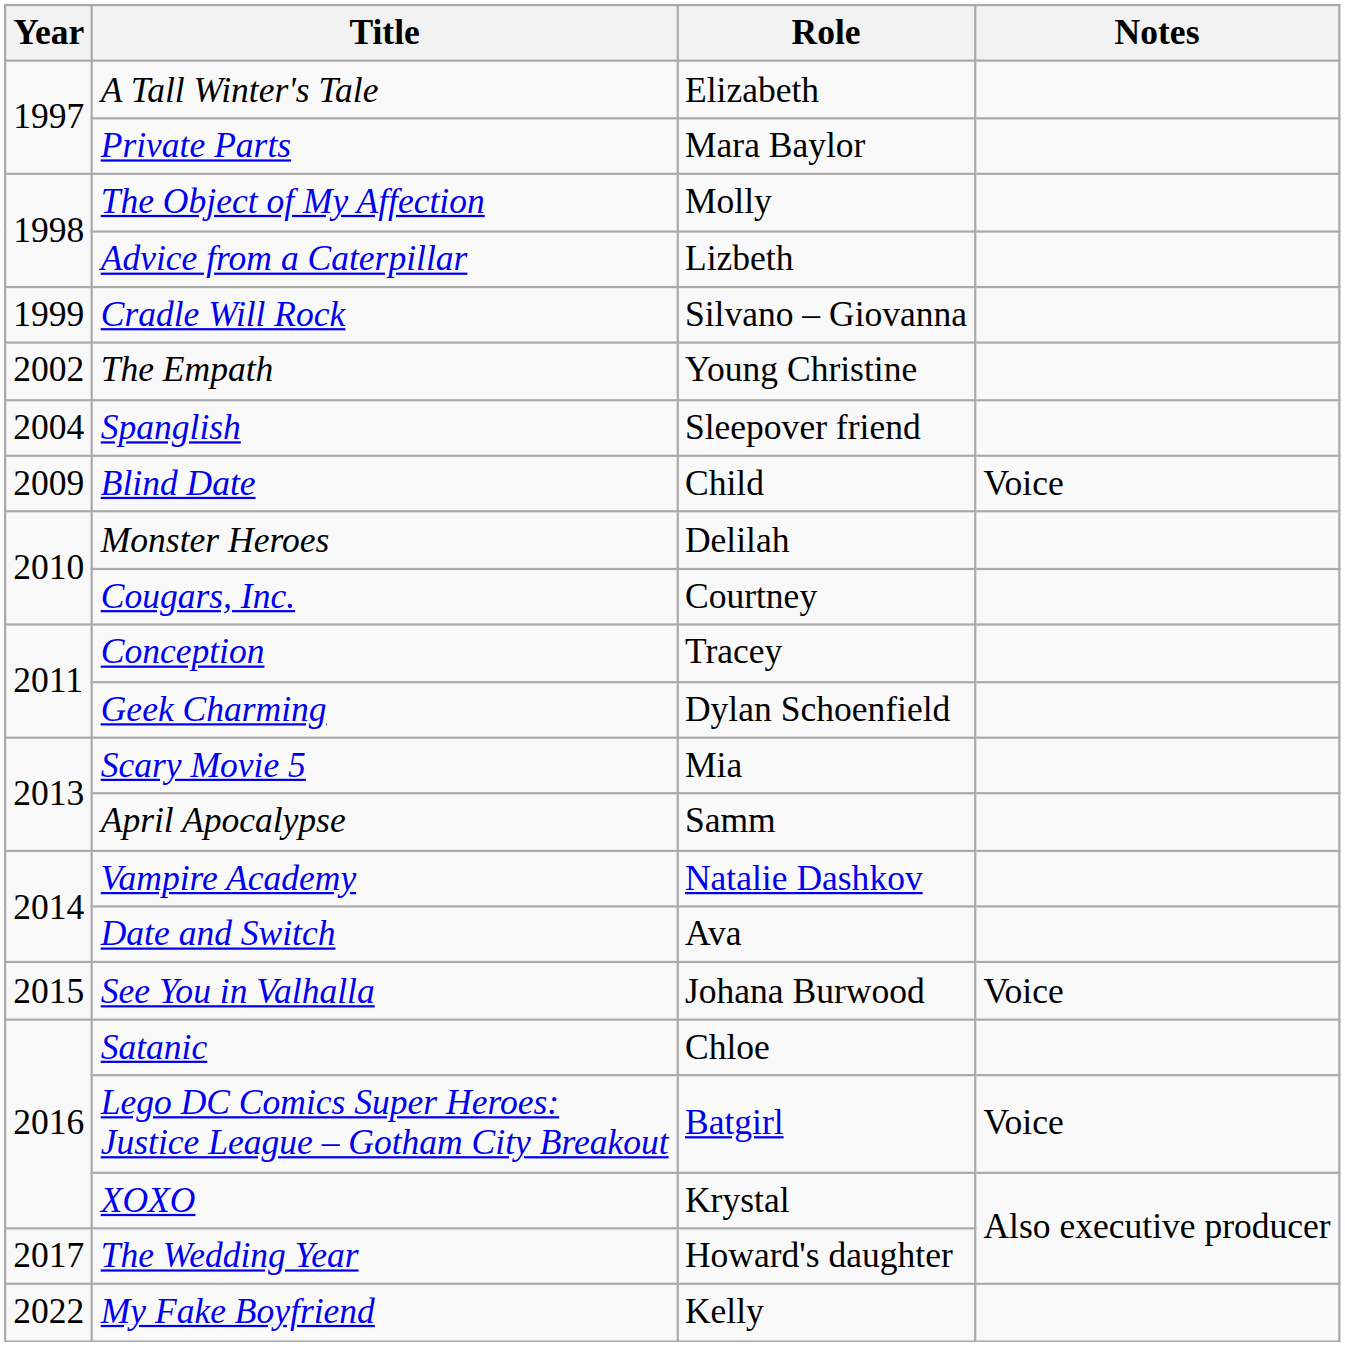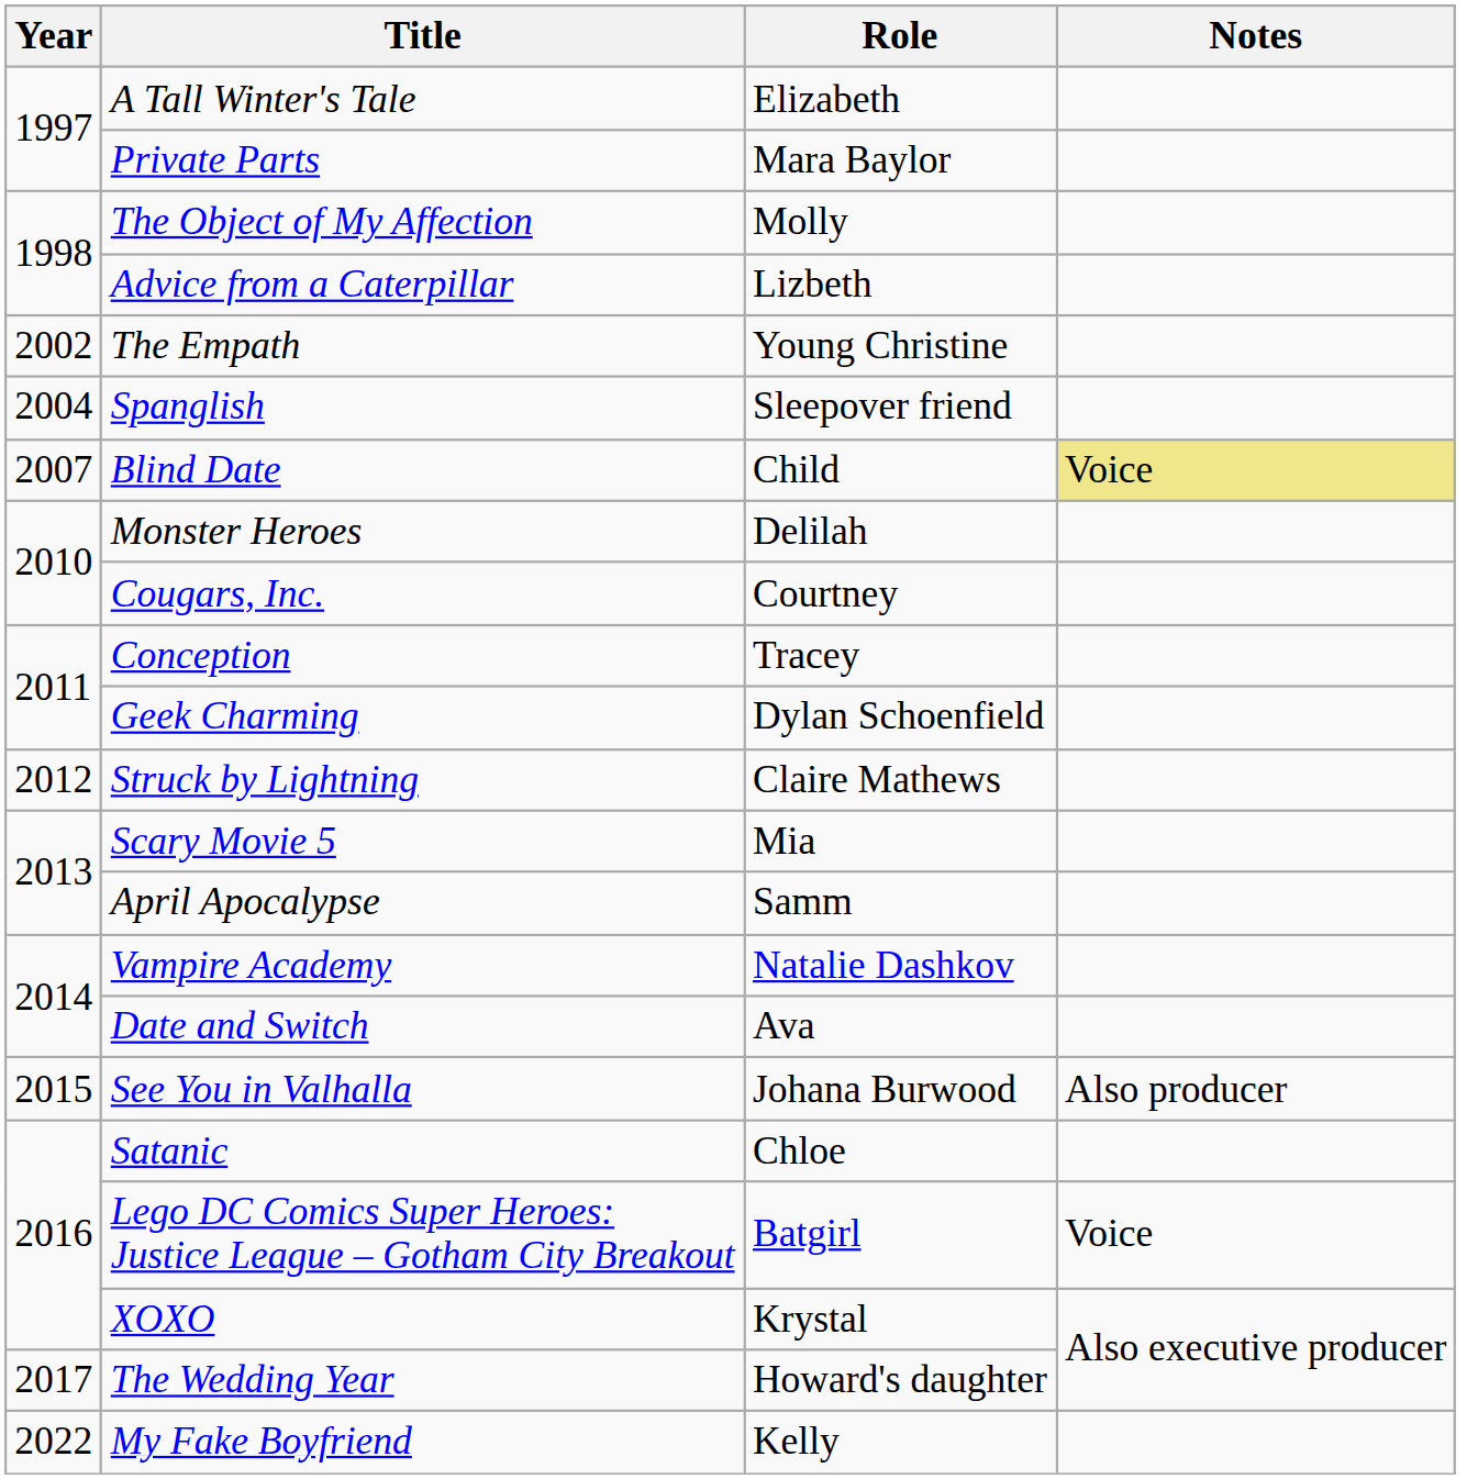- row: 1999 | Cradle Will Rock | Silvano – Giovanna
Blind Date | Year: 2009 -> 2007
Blind Date | Notes: no background -> khaki background
+ row: 2012 | Struck by Lightning | Claire Mathews
See You in Valhalla | Notes: Voice -> Also producer
